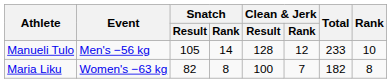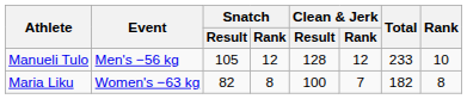Manueli Tulo | Snatch / Rank: 14 -> 12
